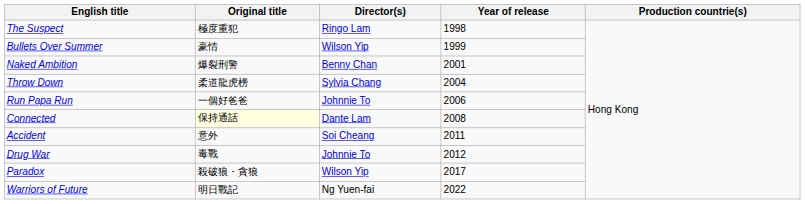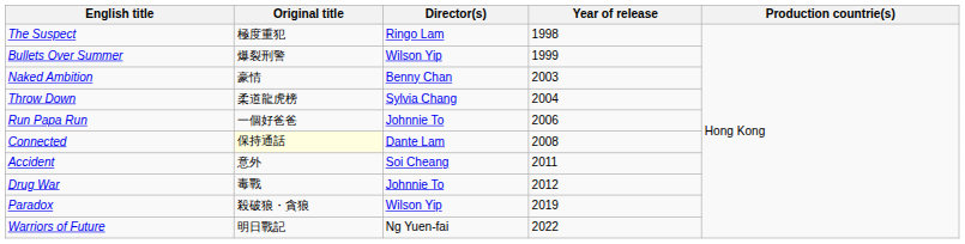Bullets Over Summer | Original title: 豪情 -> 爆裂刑警
Naked Ambition | Original title: 爆裂刑警 -> 豪情
Naked Ambition | Year of release: 2001 -> 2003
Paradox | Year of release: 2017 -> 2019
